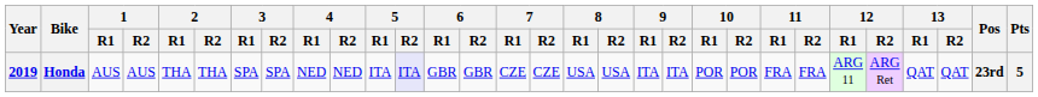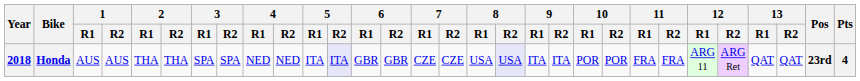Honda | Year: 2019 -> 2018
Honda | 8 / R2: no background -> lavender background
Honda | Pts: 5 -> 4
